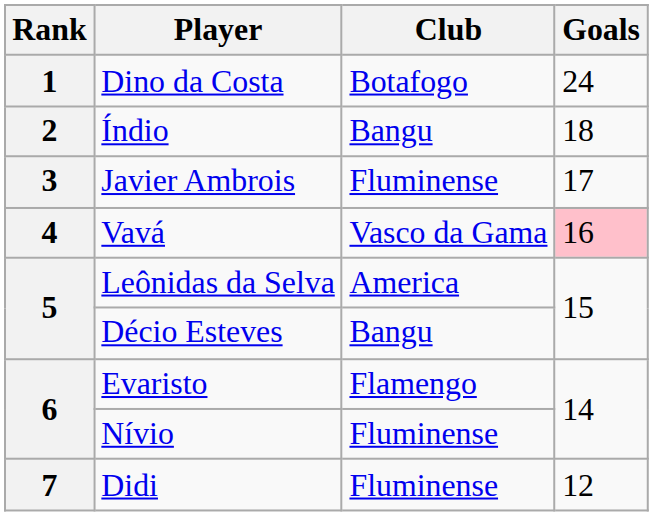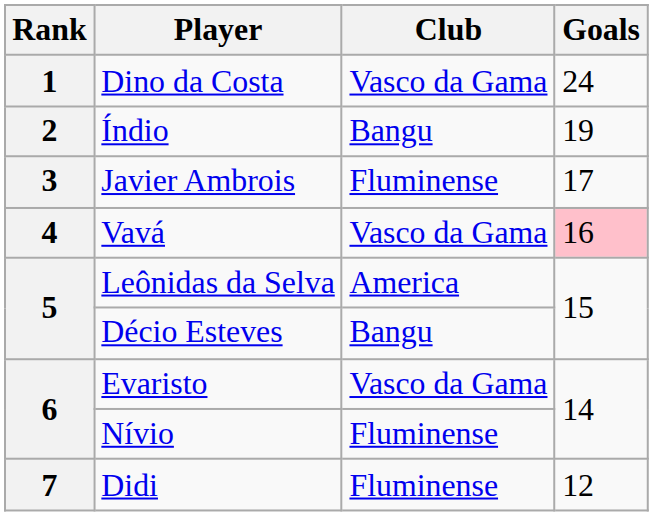Dino da Costa | Club: Botafogo -> Vasco da Gama
Índio | Goals: 18 -> 19
Evaristo | Club: Flamengo -> Vasco da Gama
